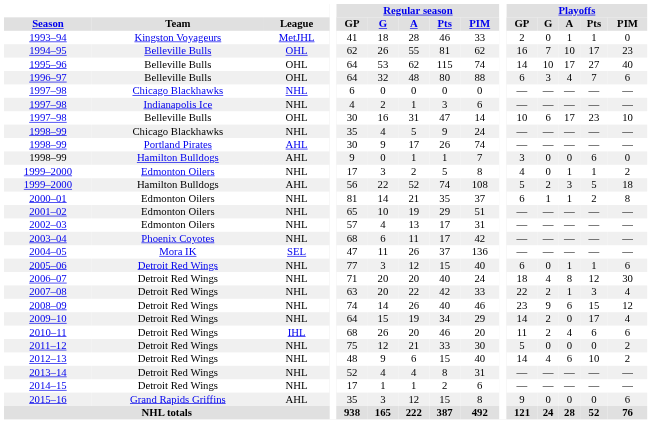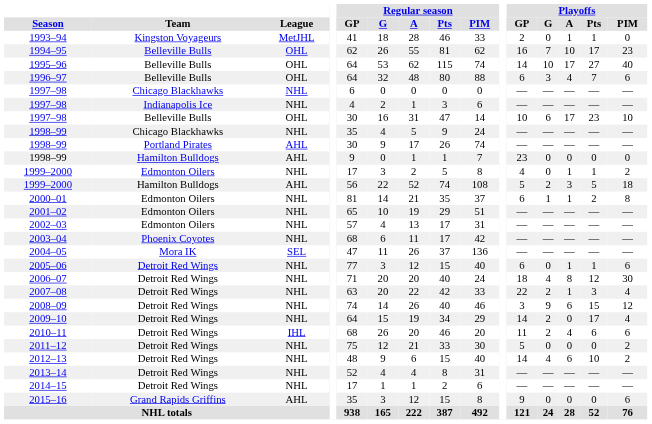1998–99 / Hamilton Bulldogs | Playoffs / GP: 3 -> 23
1998–99 / Hamilton Bulldogs | Playoffs / Pts: 6 -> 0
2008–09 | Playoffs / GP: 23 -> 3
